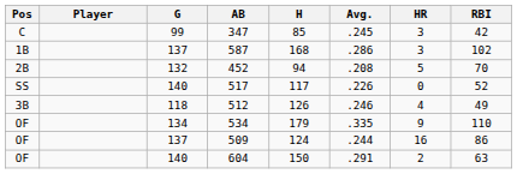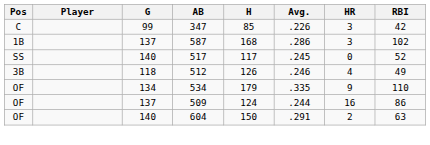347 | Avg.: .245 -> .226
- row: 2B | 132 | 452 | 94 | .208 | 5 | 70
517 | Avg.: .226 -> .245
